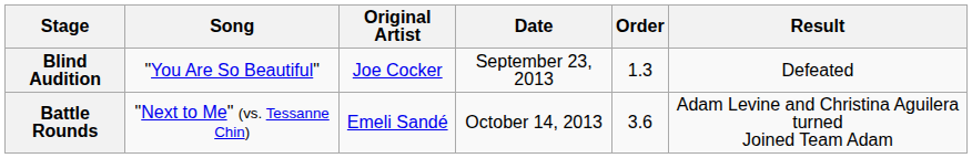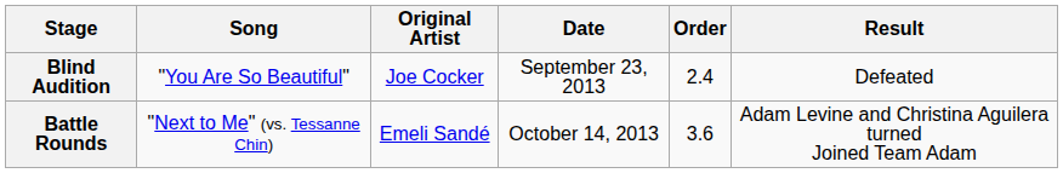Blind Audition | Order: 1.3 -> 2.4
